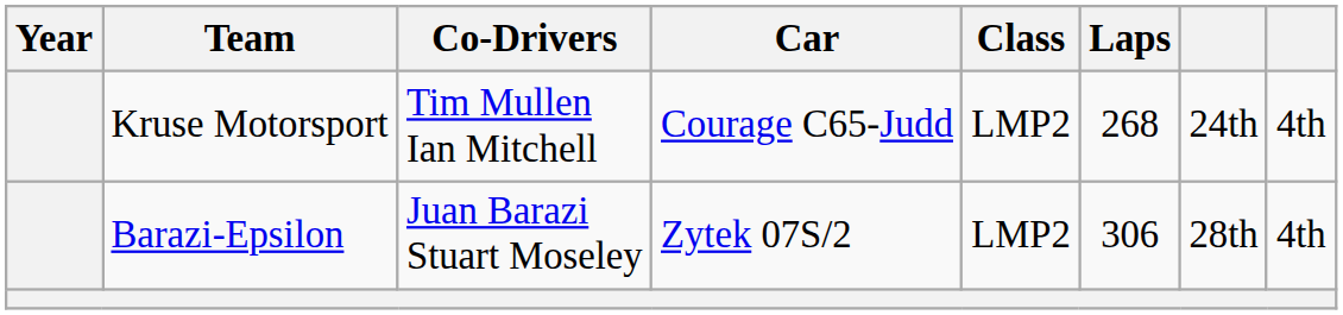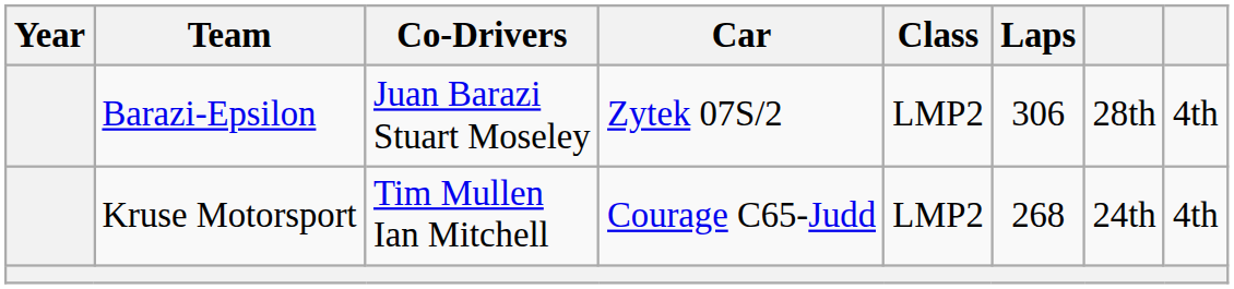rows swapped: Kruse Motorsport <-> Barazi-Epsilon
